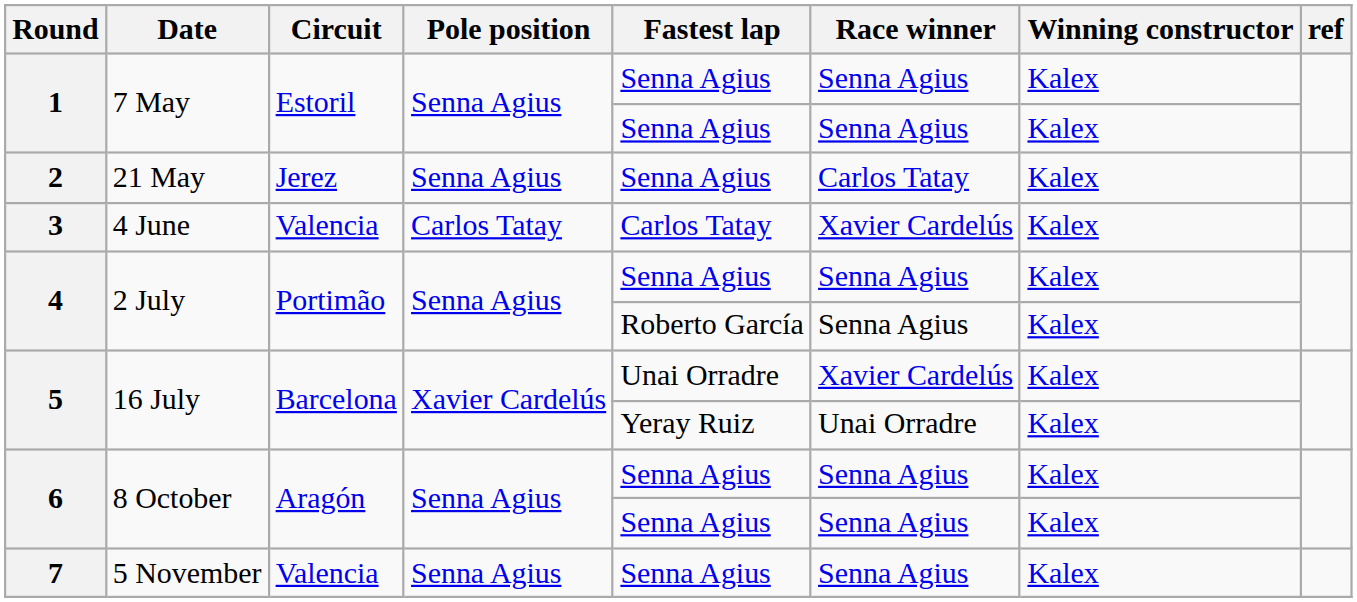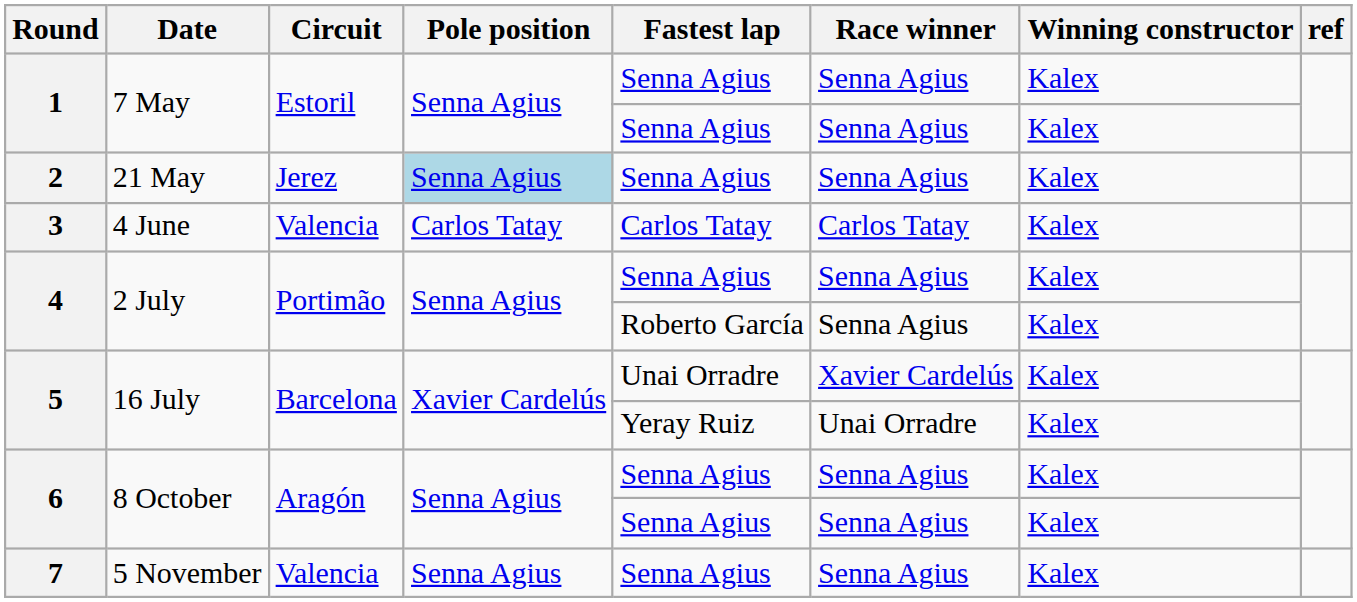2 | Pole position: no background -> lightblue background
2 | Race winner: Carlos Tatay -> Senna Agius
3 | Race winner: Xavier Cardelús -> Carlos Tatay
